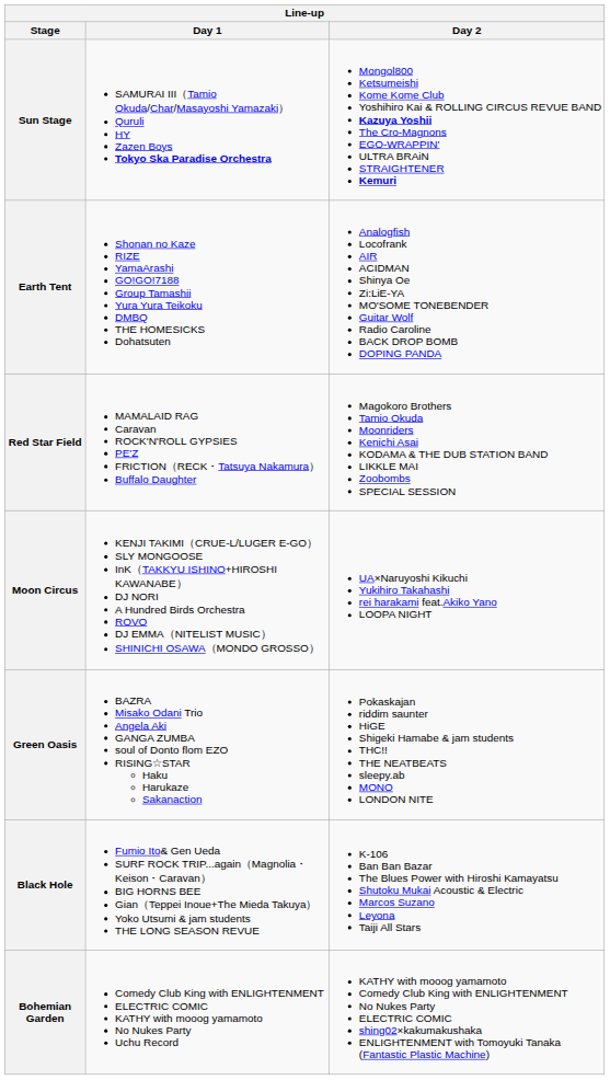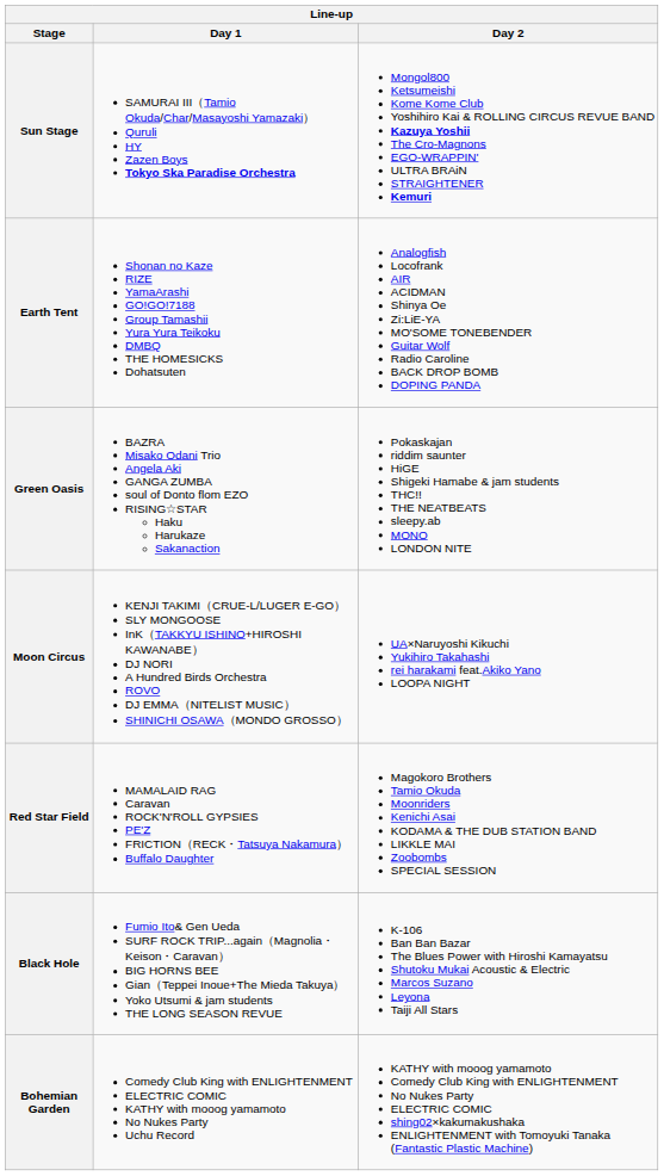rows swapped: Red Star Field <-> Green Oasis
